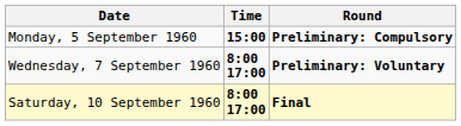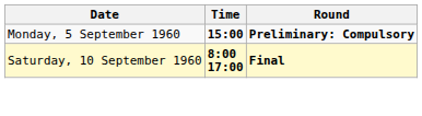- row: Wednesday, 7 September 1960 | 8:00 17:00 | Preliminary: Voluntary
